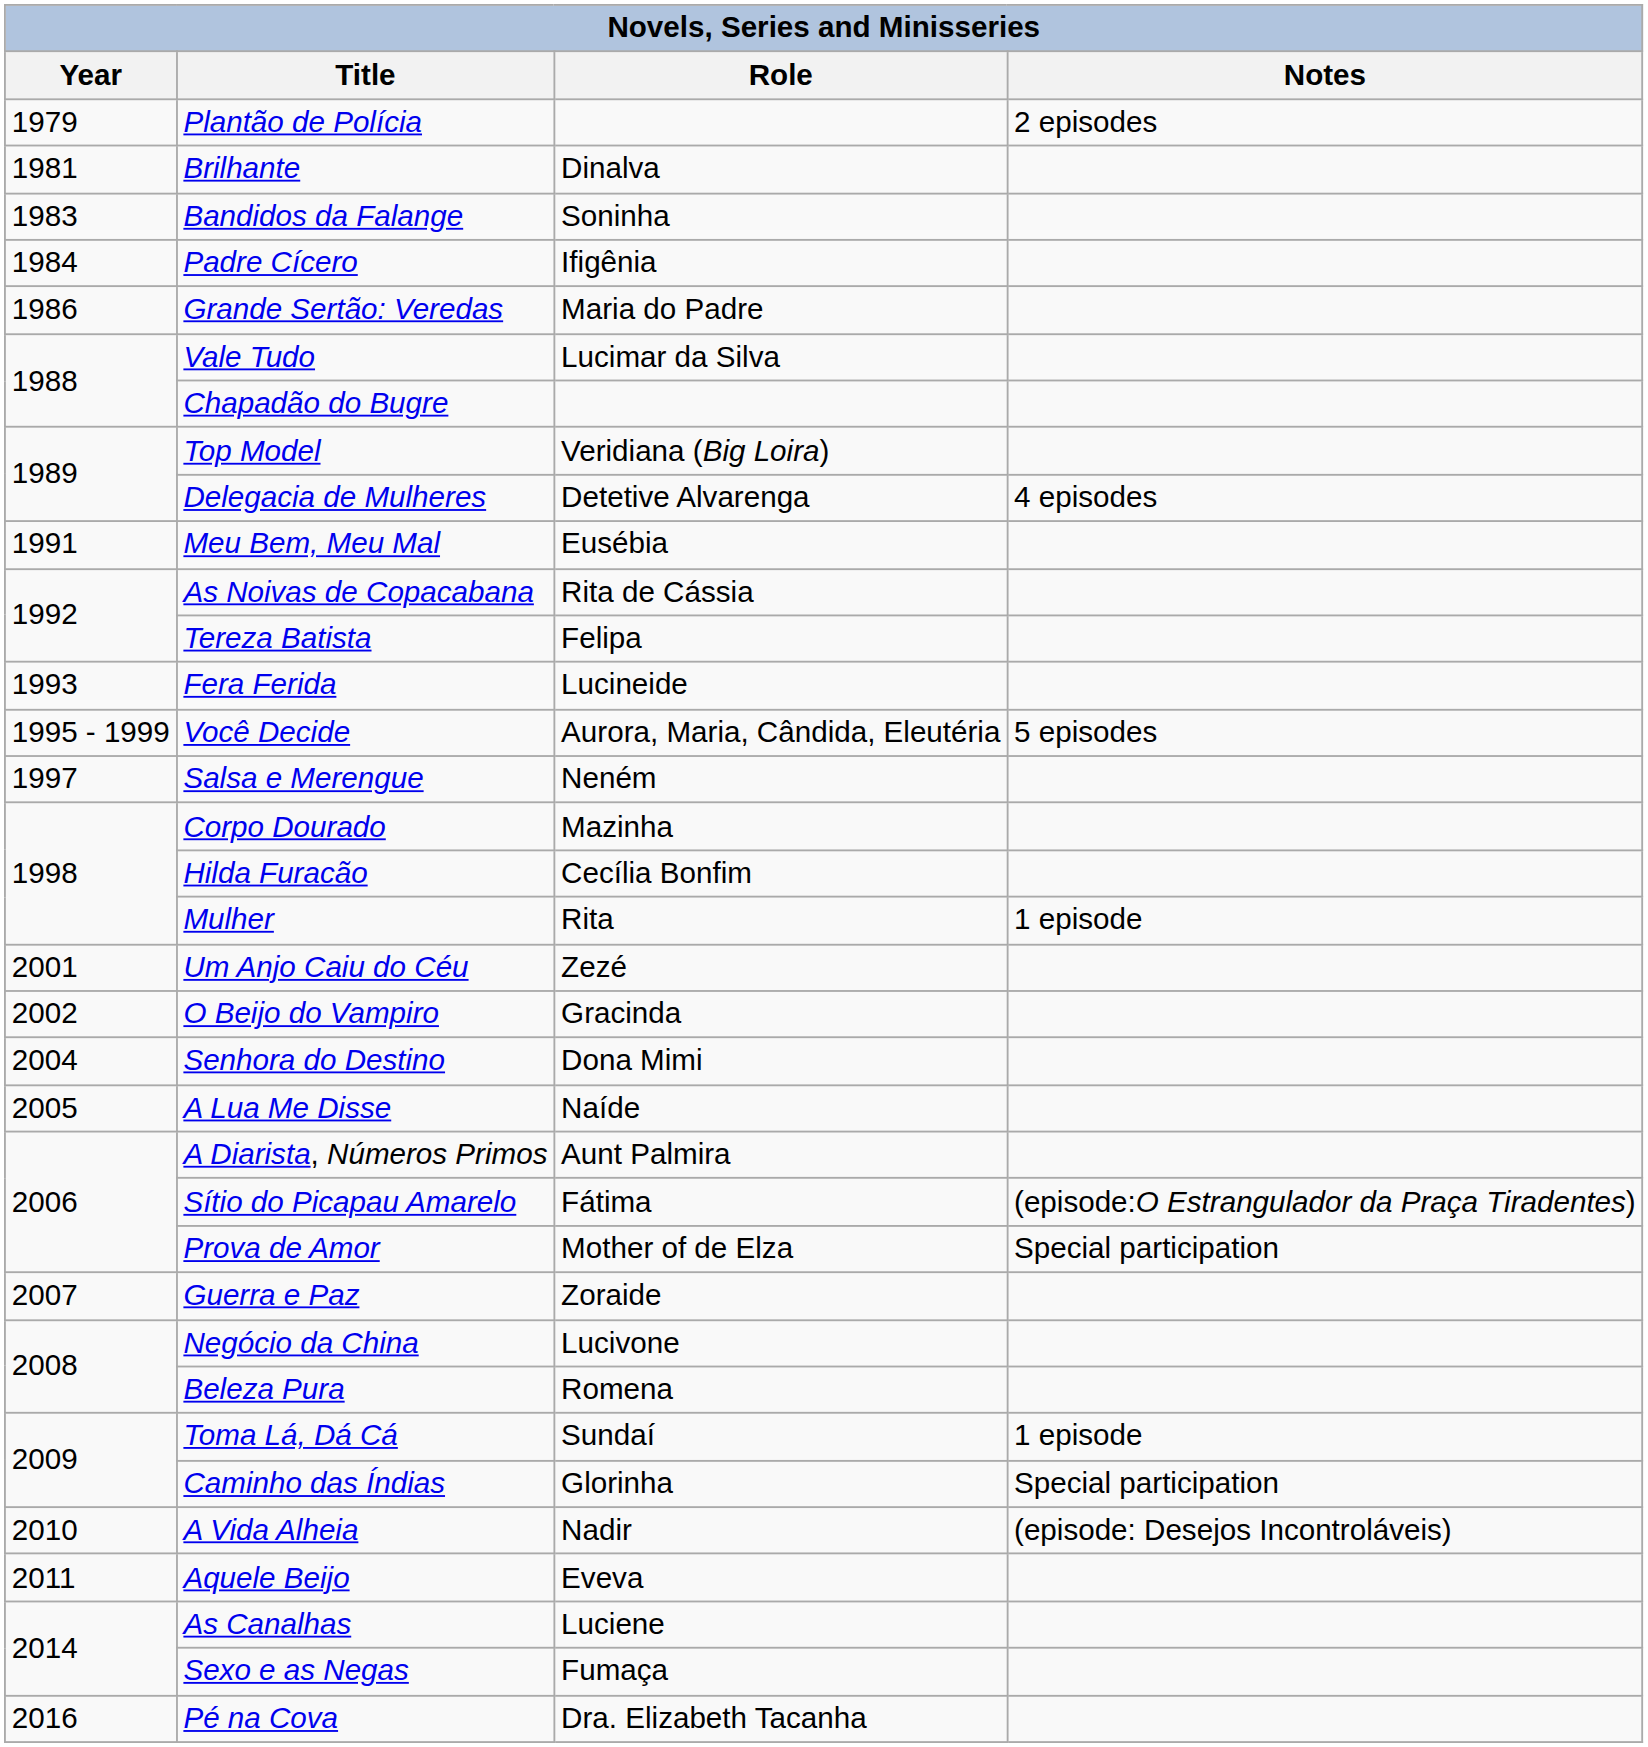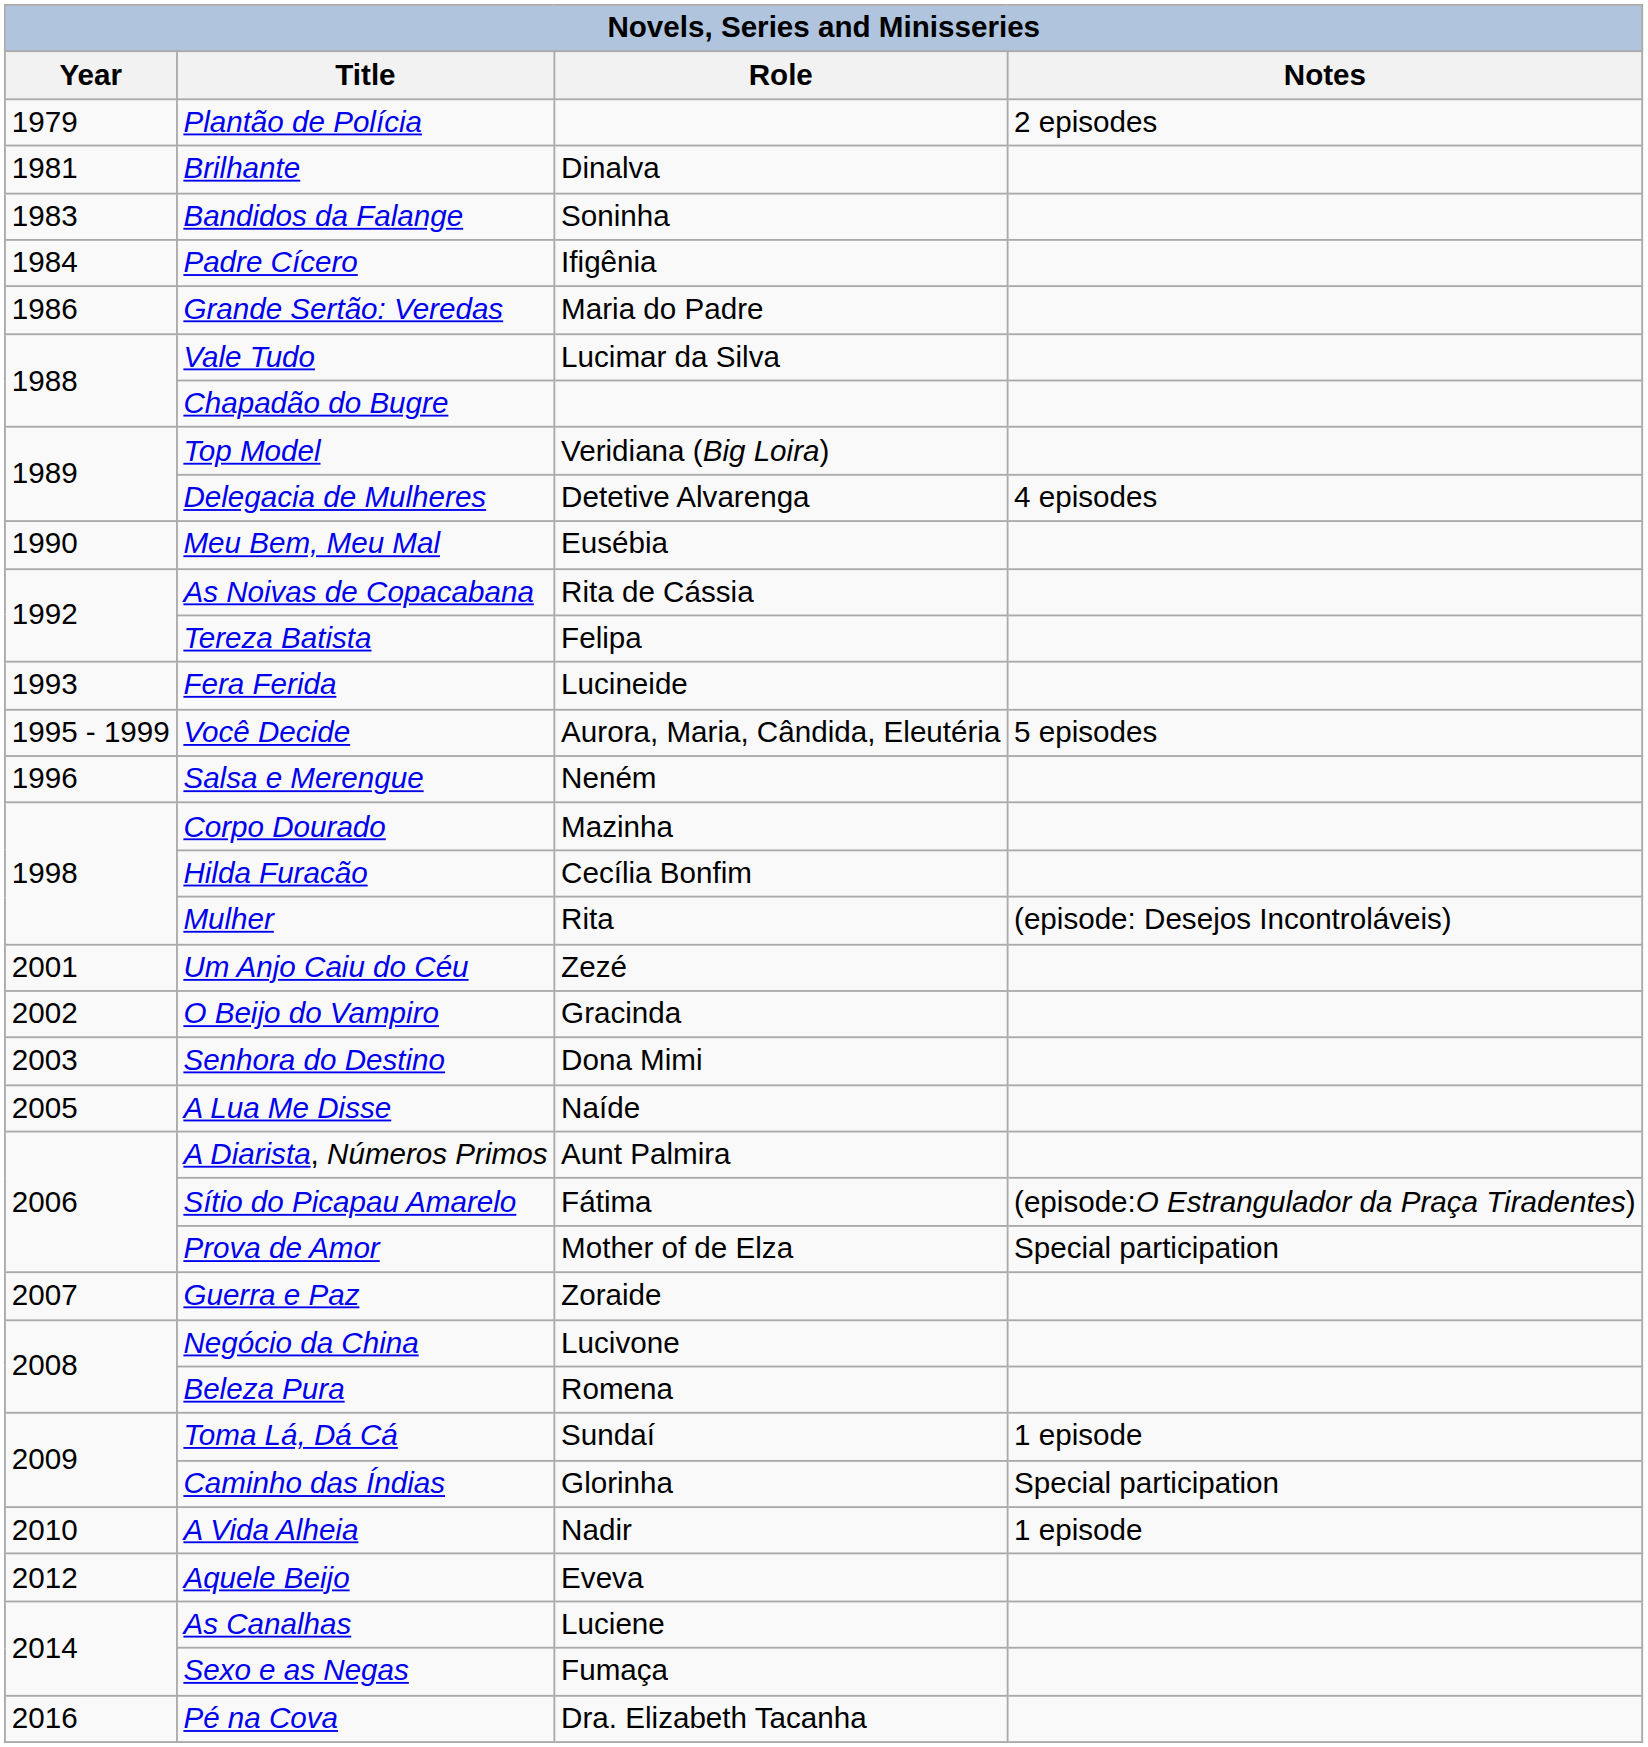Meu Bem, Meu Mal | Year: 1991 -> 1990
Salsa e Merengue | Year: 1997 -> 1996
Mulher | Notes: 1 episode -> (episode: Desejos Incontroláveis)
Senhora do Destino | Year: 2004 -> 2003
A Vida Alheia | Notes: (episode: Desejos Incontroláveis) -> 1 episode
Aquele Beijo | Year: 2011 -> 2012
